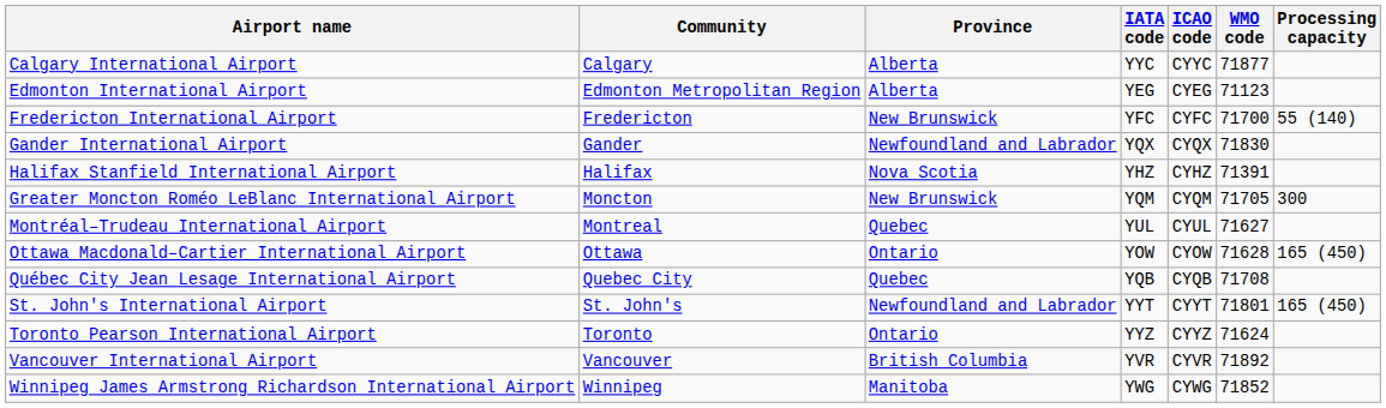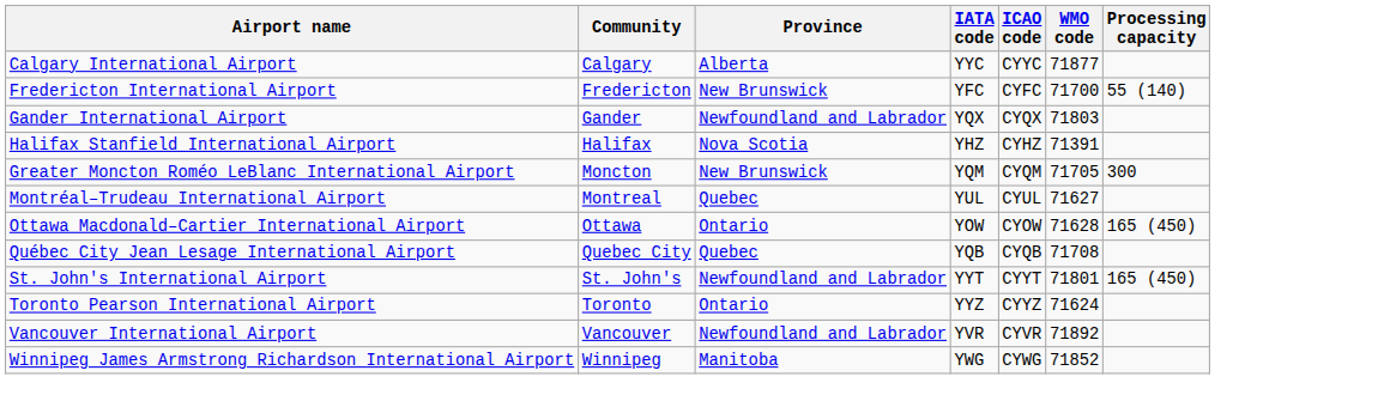- row: Edmonton International Airport | Edmonton Metropolitan Region | Alberta | YEG | CYEG | 71123
Gander International Airport | WMO code: 71830 -> 71803
Vancouver International Airport | Province: British Columbia -> Newfoundland and Labrador
